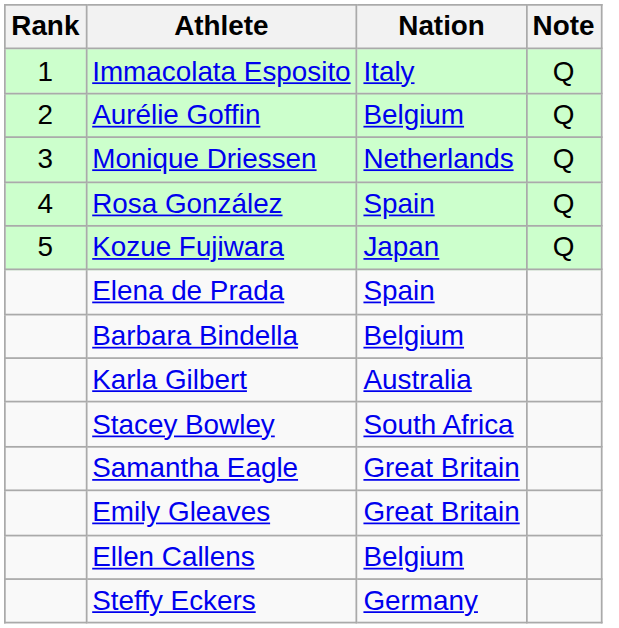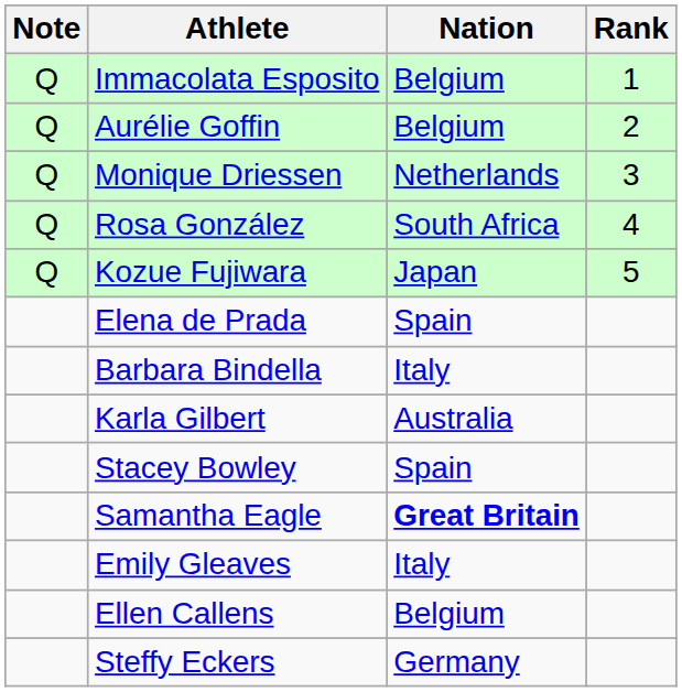columns swapped: Rank <-> Note
Immacolata Esposito | Nation: Italy -> Belgium
Rosa González | Nation: Spain -> South Africa
Barbara Bindella | Nation: Belgium -> Italy
Stacey Bowley | Nation: South Africa -> Spain
Samantha Eagle | Nation: normal -> bold
Emily Gleaves | Nation: Great Britain -> Italy
